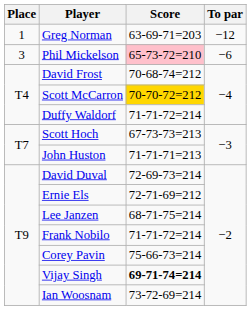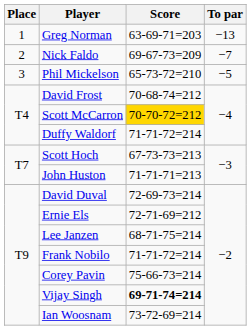Greg Norman | To par: −12 -> −13
+ row: 2 | Nick Faldo | 69-67-73=209 | −7
Phil Mickelson | Score: pink background -> no background
Phil Mickelson | To par: −6 -> −5
